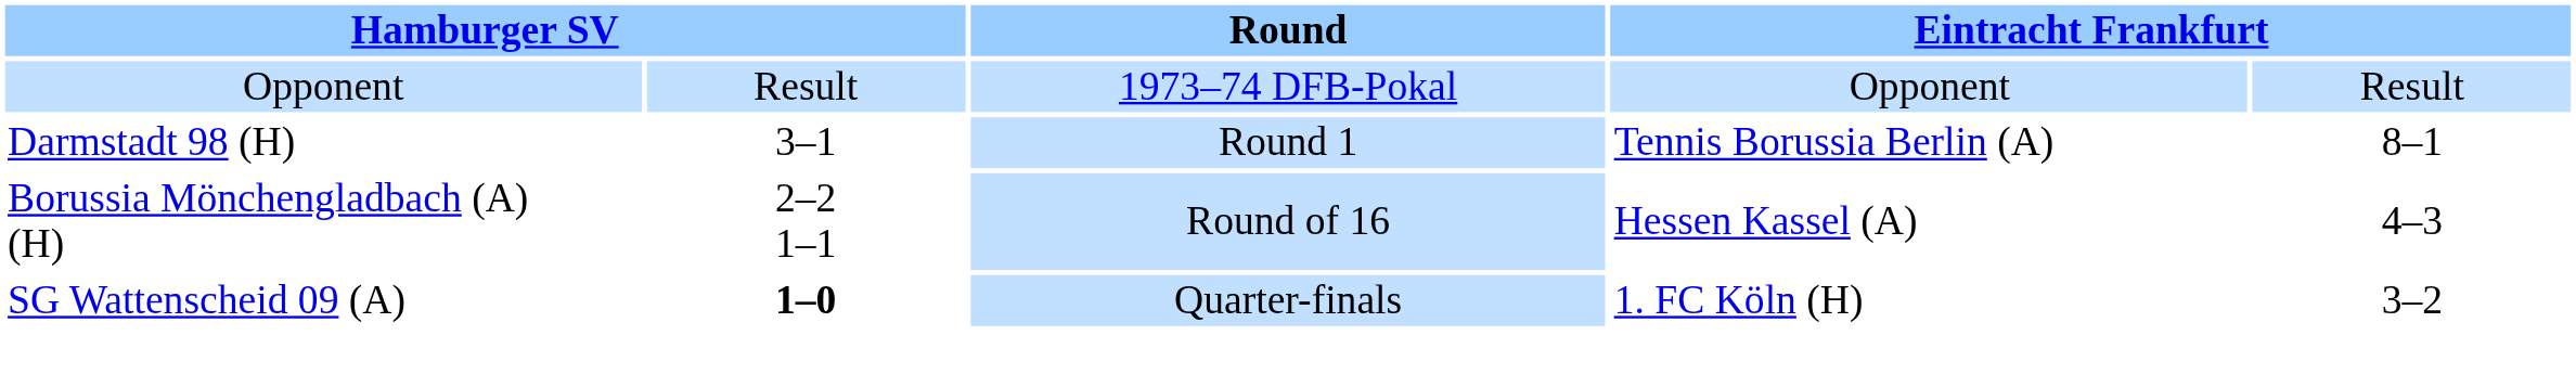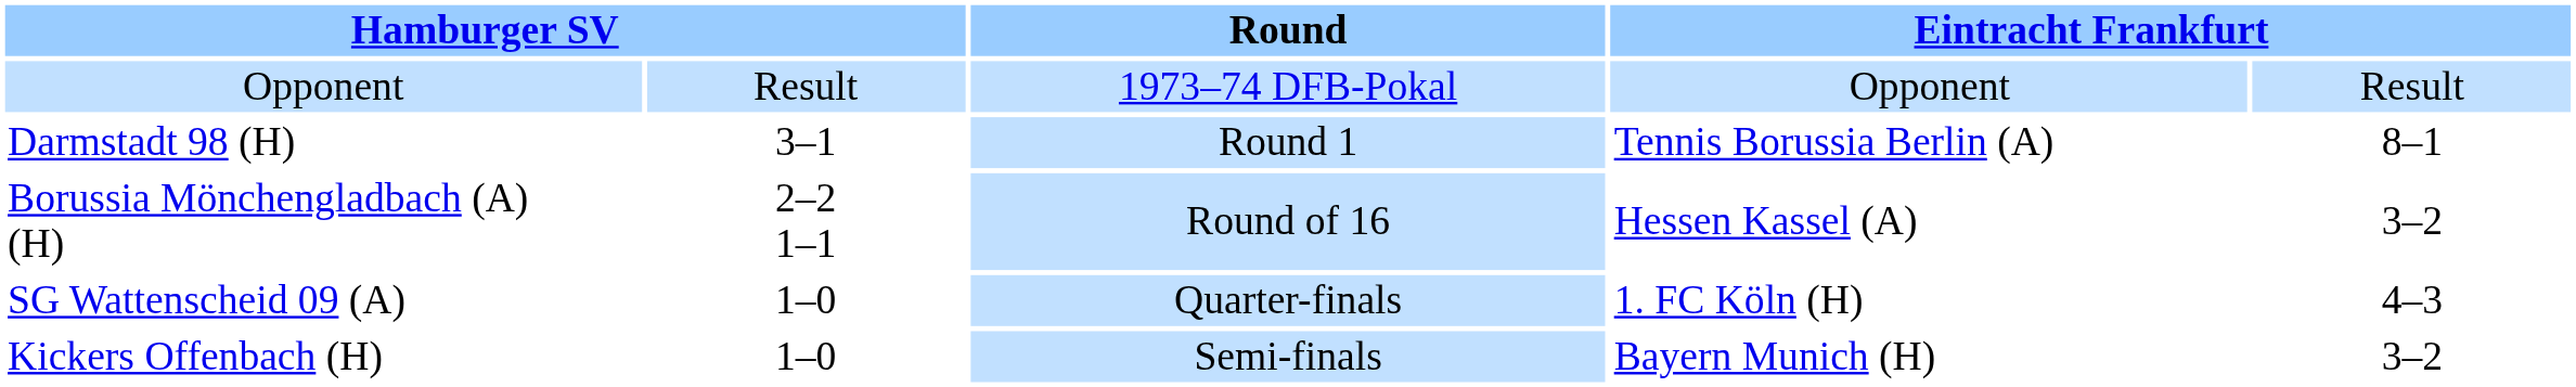Borussia Mönchengladbach (A) (H) | column 5: 4–3 -> 3–2
SG Wattenscheid 09 (A) | column 2: bold -> normal
SG Wattenscheid 09 (A) | column 5: 3–2 -> 4–3
+ row: Kickers Offenbach (H) | 1–0 | Semi-finals | Bayern Munich (H) | 3–2
